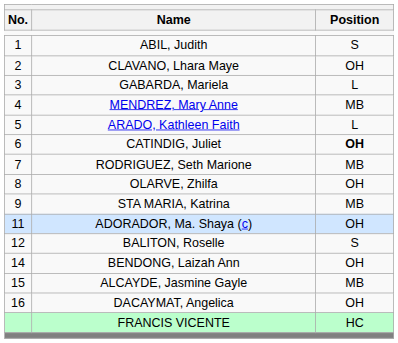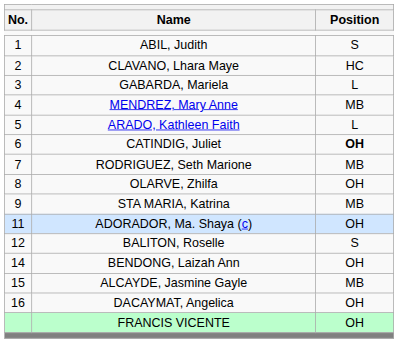CLAVANO, Lhara Maye | Position: OH -> HC
FRANCIS VICENTE | Position: HC -> OH
